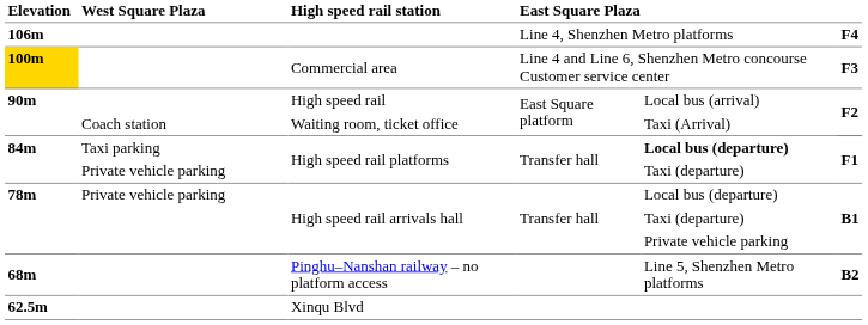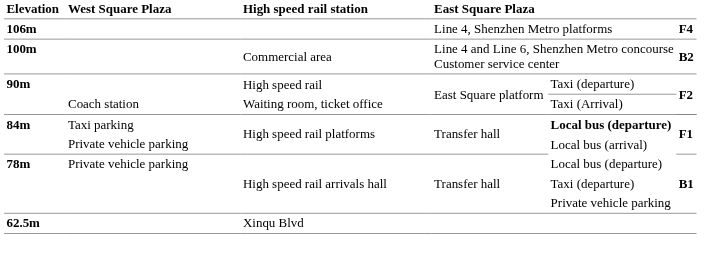Commercial area | Elevation: gold background -> no background
Commercial area | column 6: F3 -> B2
High speed rail | column 5: Local bus (arrival) -> Taxi (departure)
Private vehicle parking / High speed rail platforms | column 5: Taxi (departure) -> Local bus (arrival)
- row: 68m | Pinghu–Nanshan railway – no platform access | Line 5, Shenzhen Metro platforms | B2
